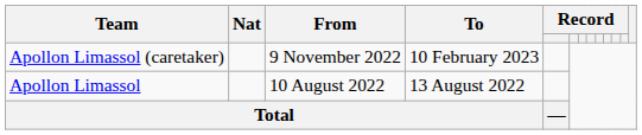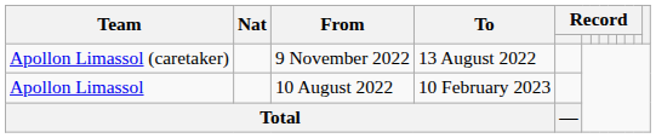Apollon Limassol (caretaker) | To: 10 February 2023 -> 13 August 2022
Apollon Limassol | To: 13 August 2022 -> 10 February 2023
